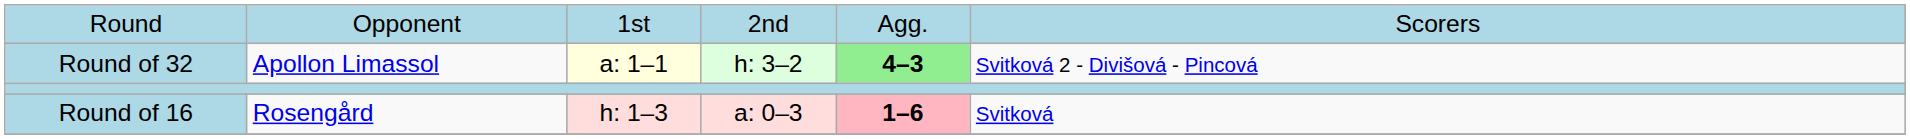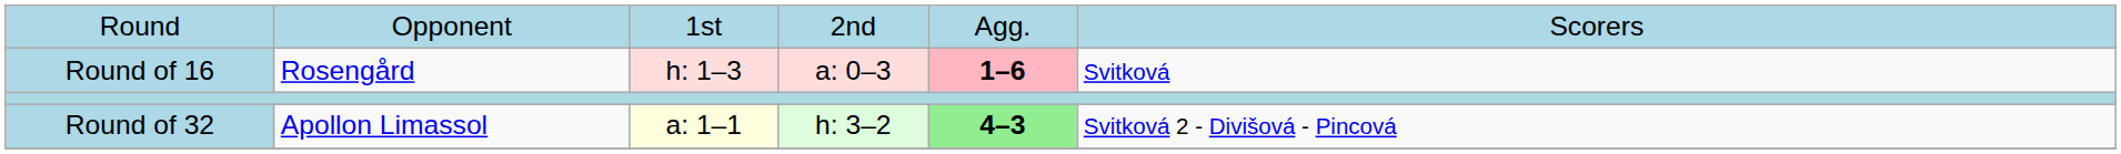rows swapped: Round of 32 <-> Round of 16
